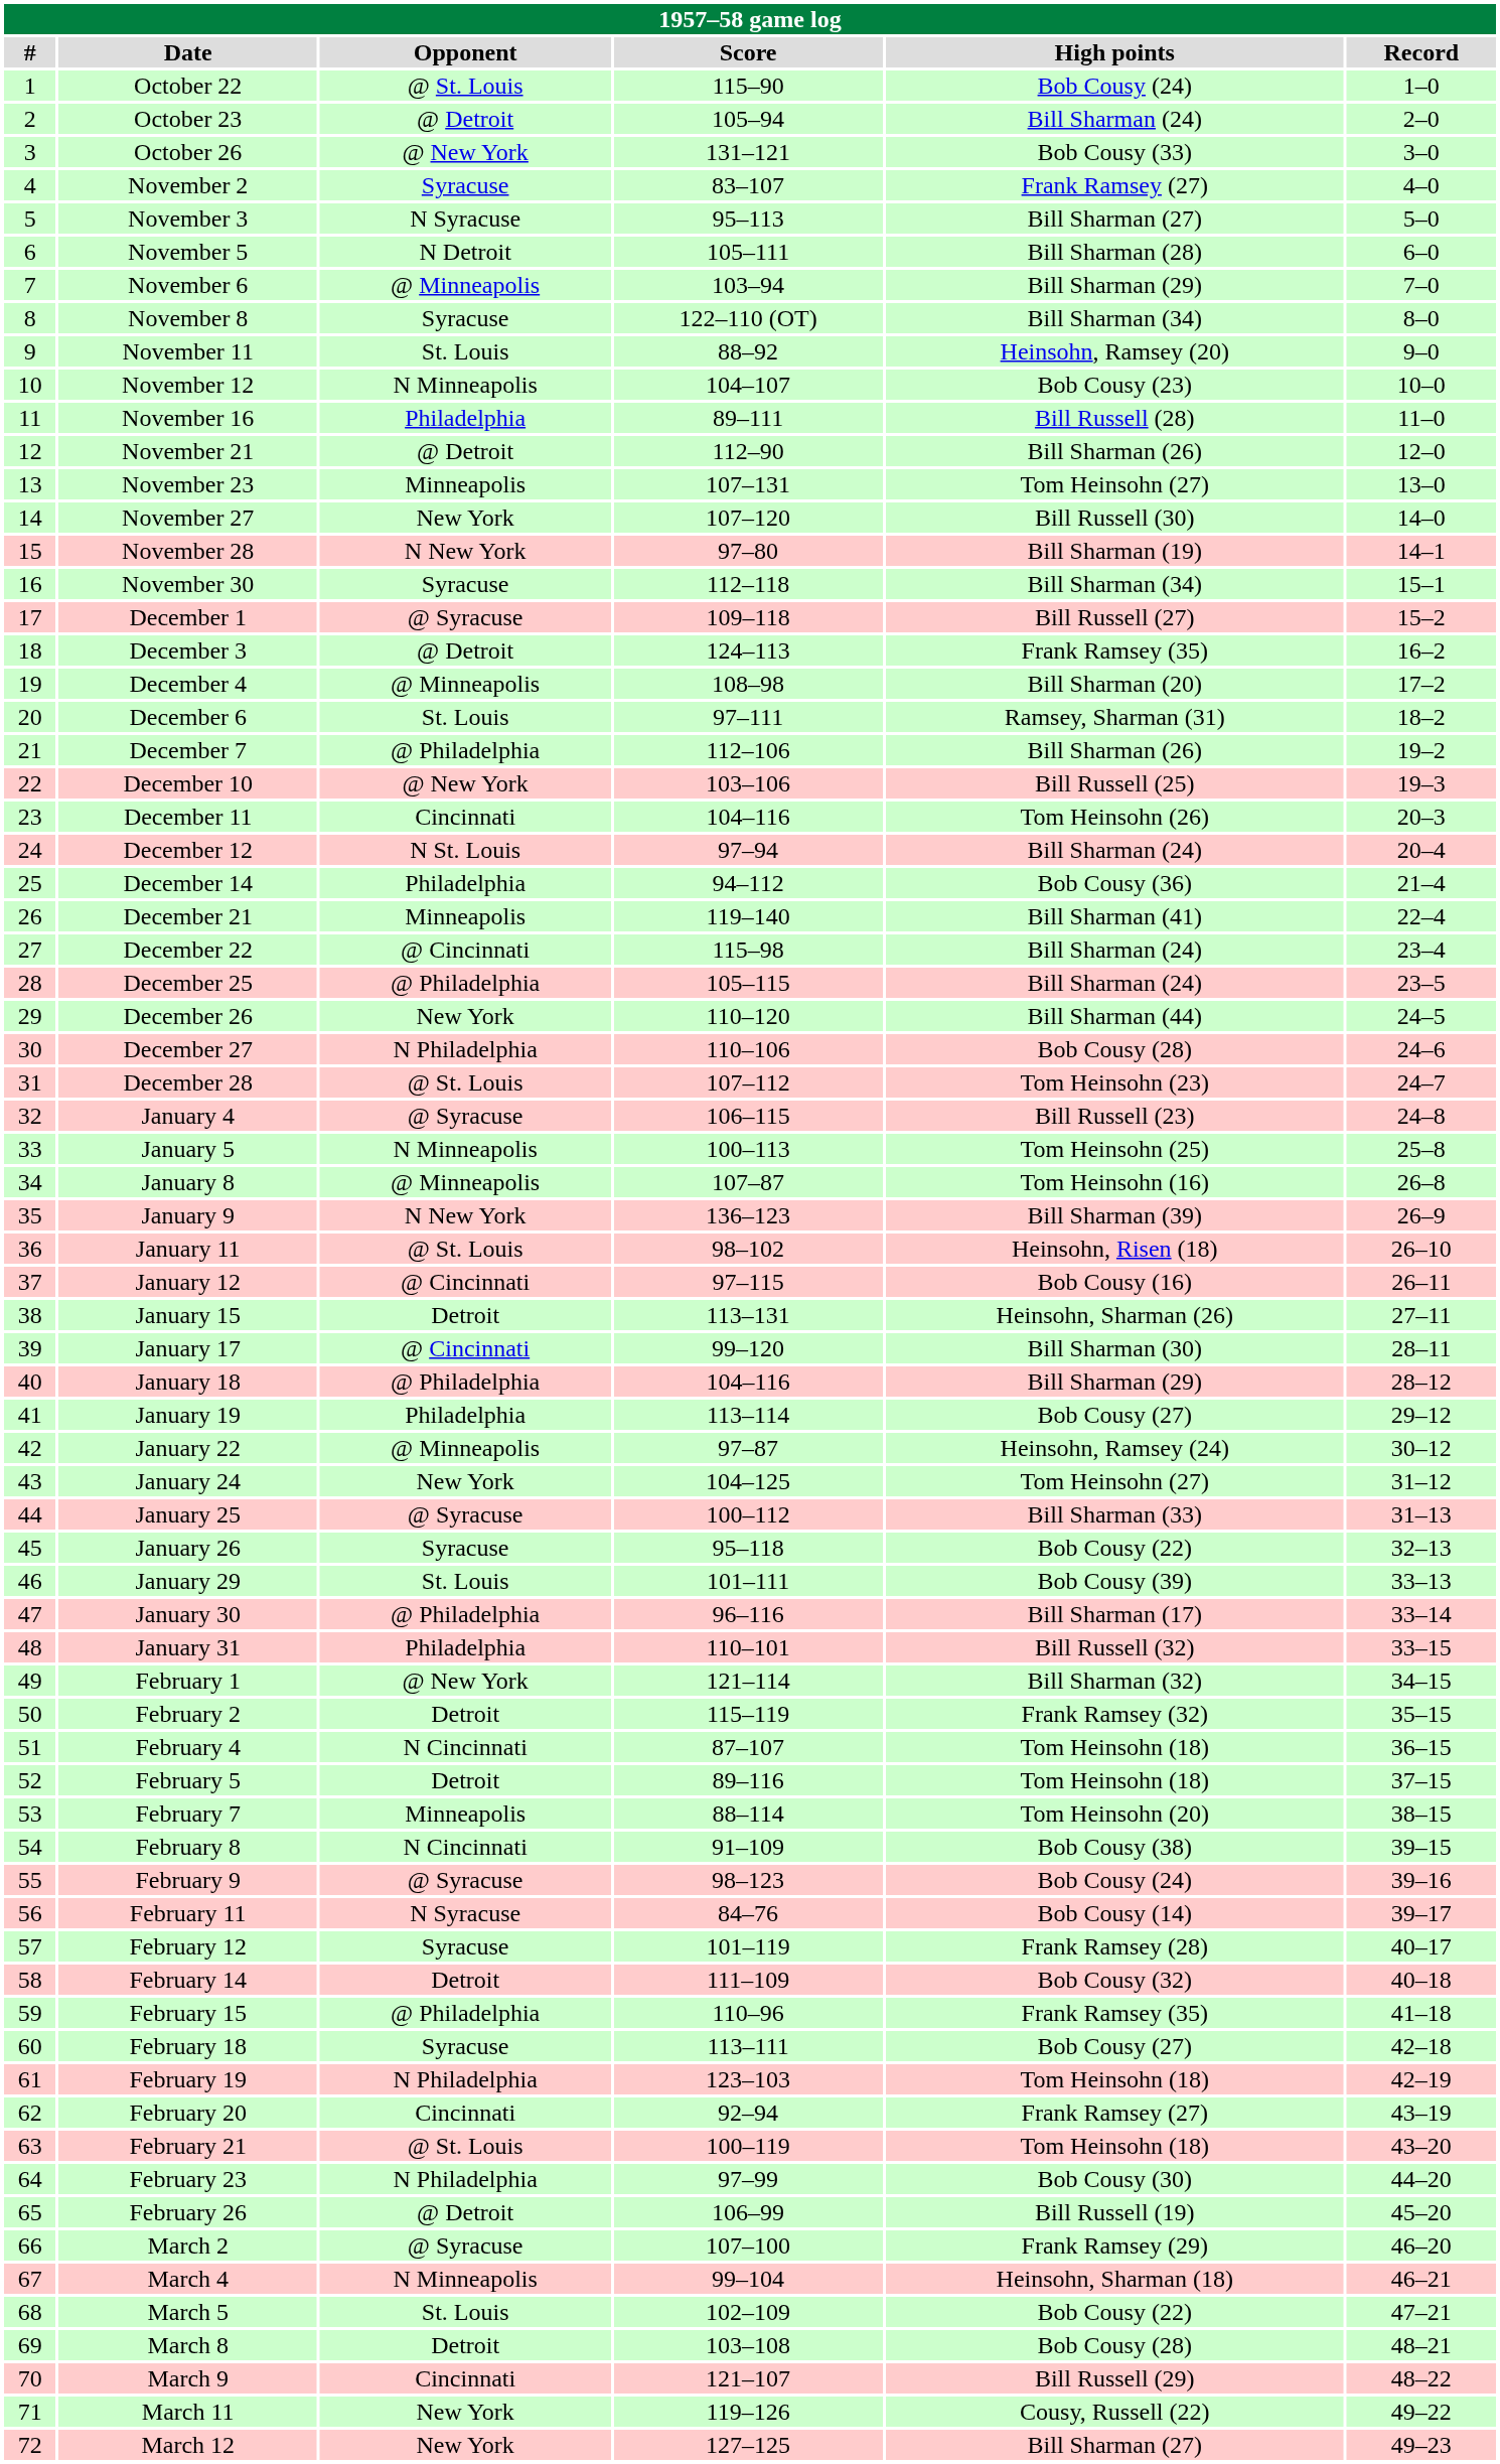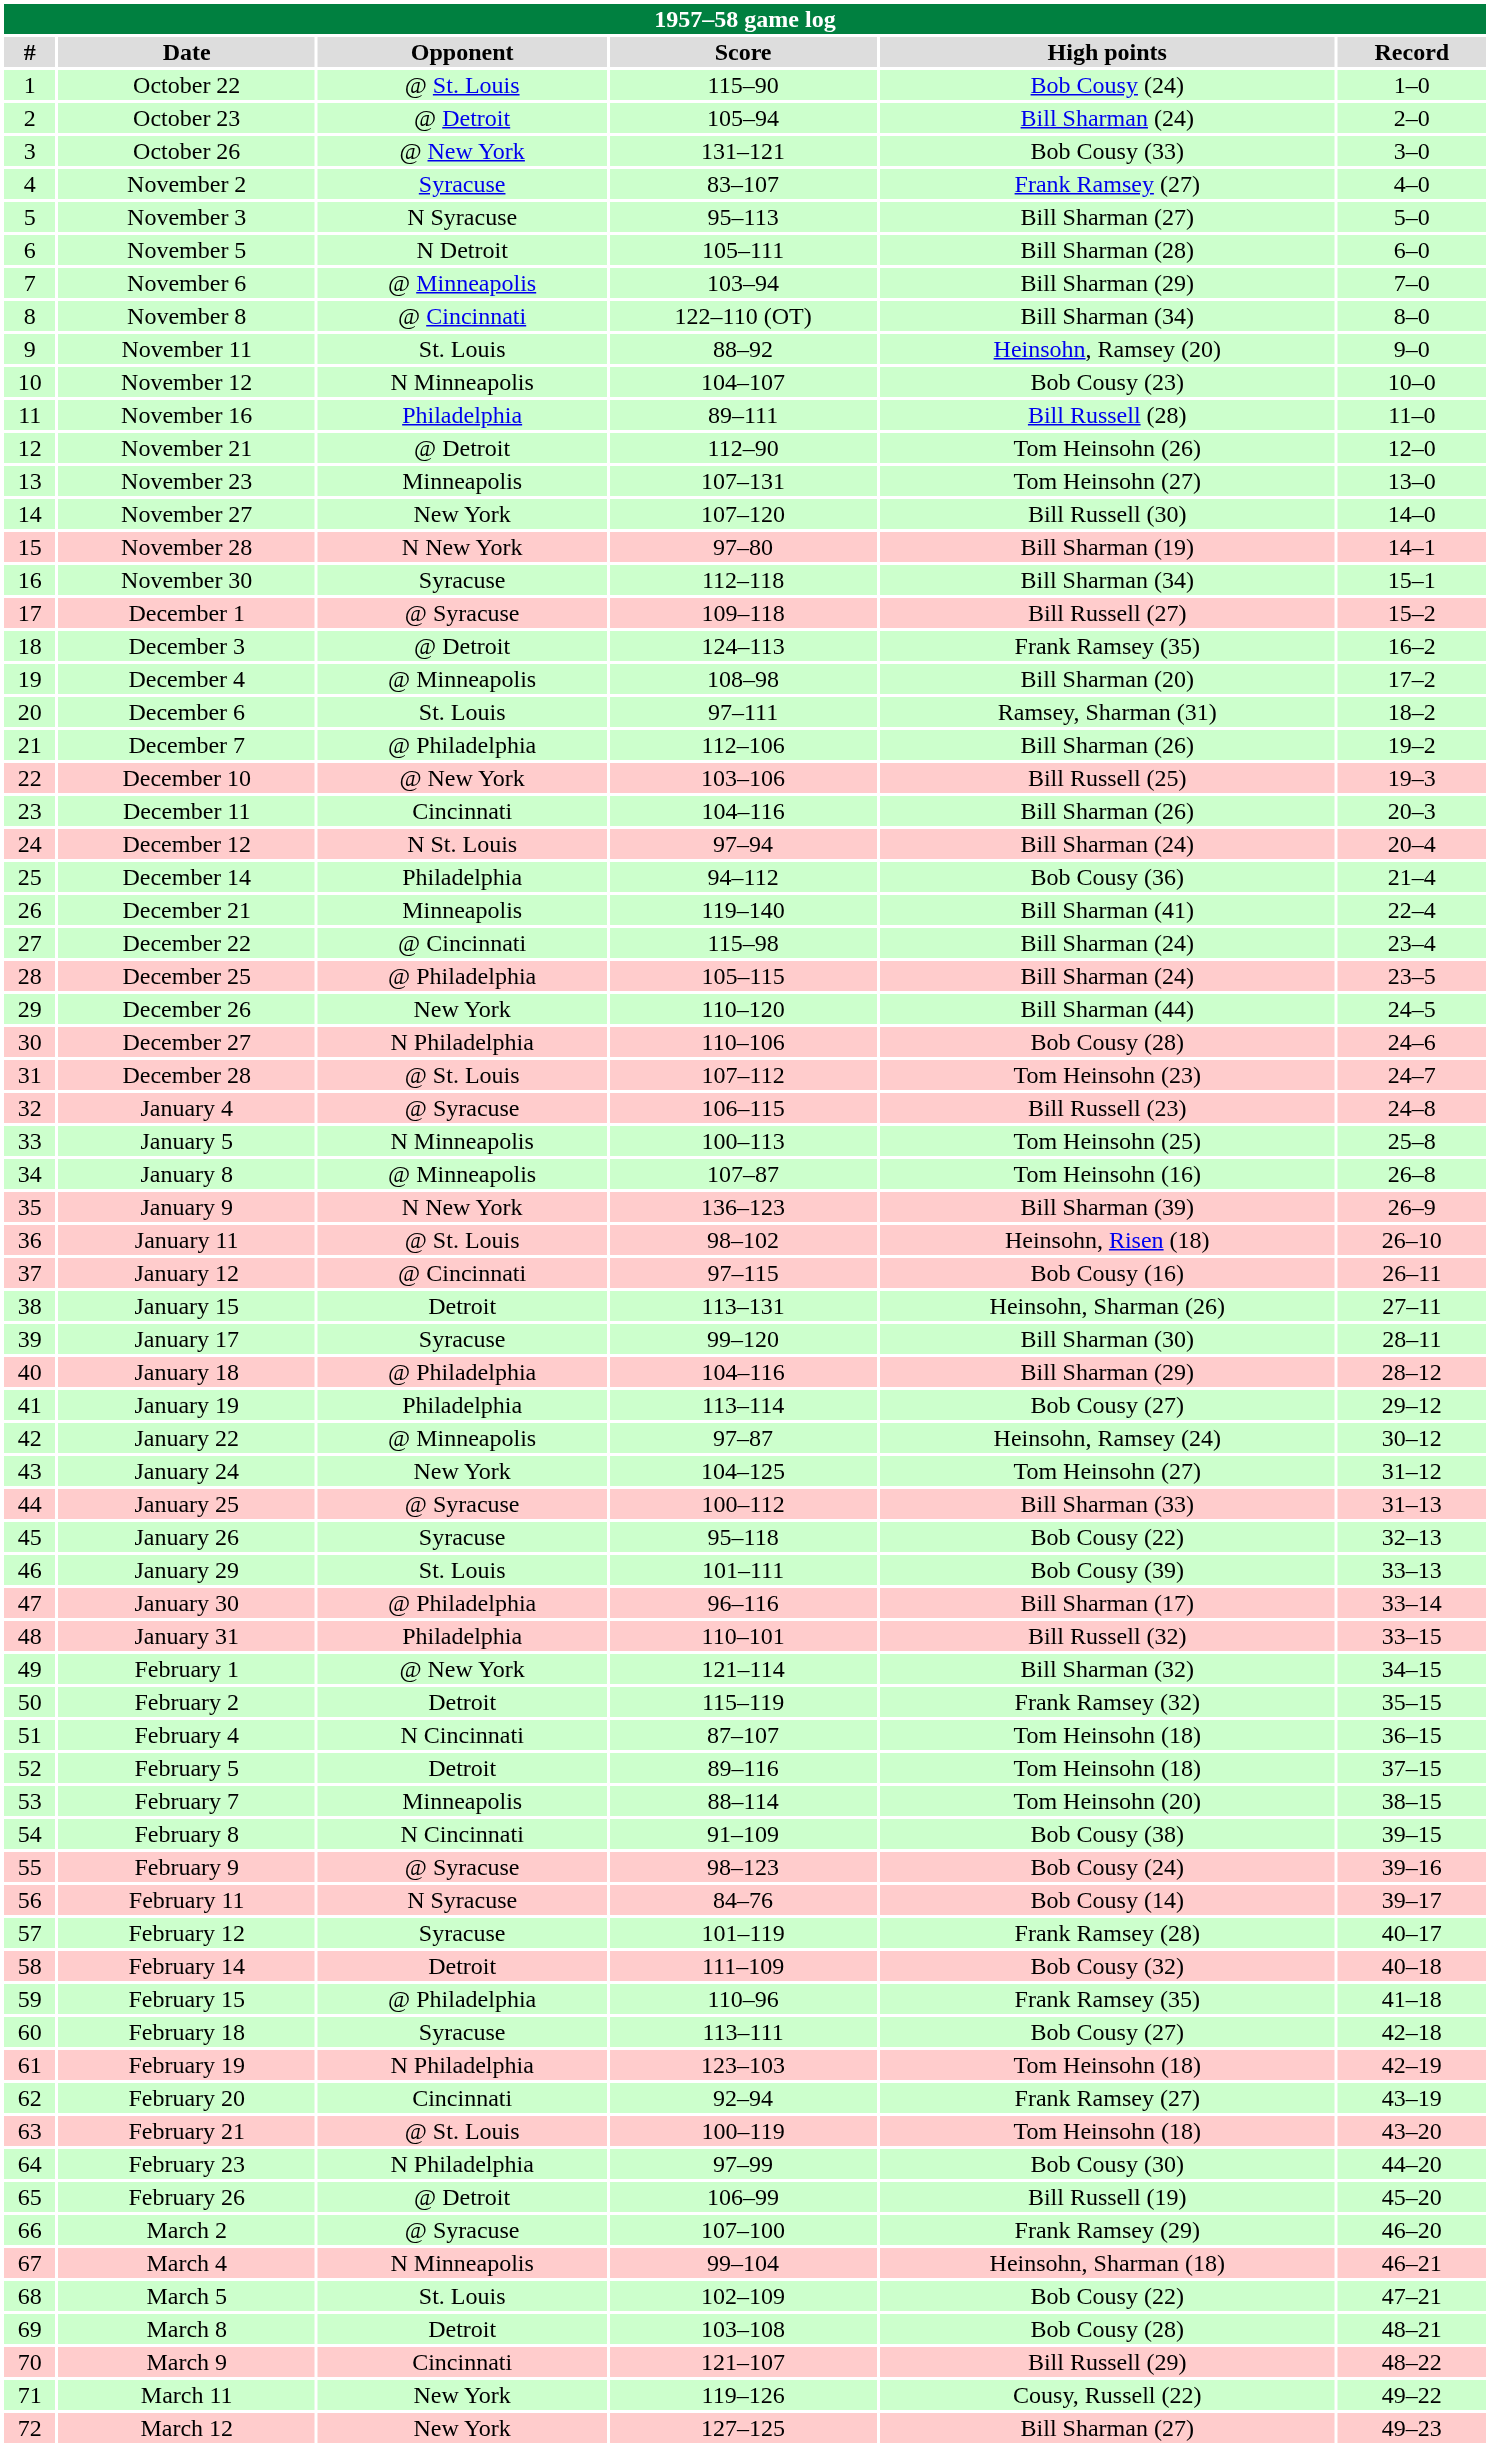November 8 | Opponent: Syracuse -> @ Cincinnati
November 21 | High points: Bill Sharman (26) -> Tom Heinsohn (26)
December 11 | High points: Tom Heinsohn (26) -> Bill Sharman (26)
January 17 | Opponent: @ Cincinnati -> Syracuse
